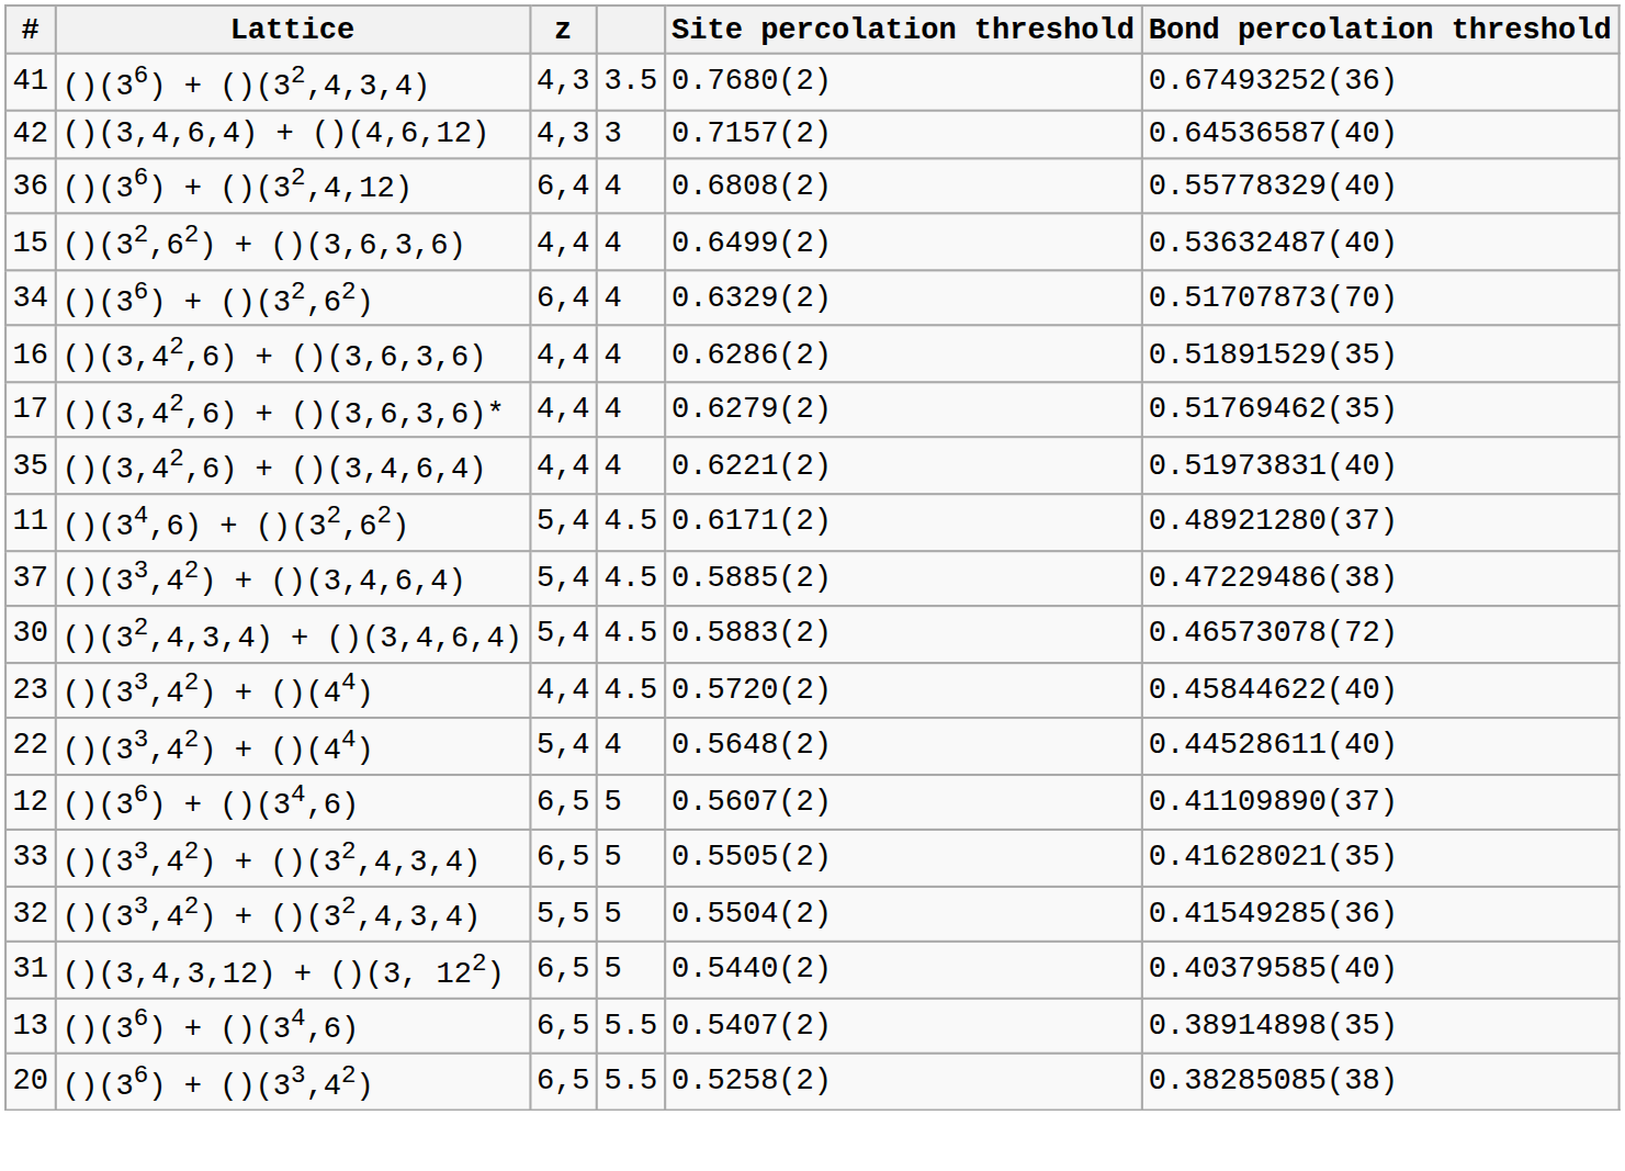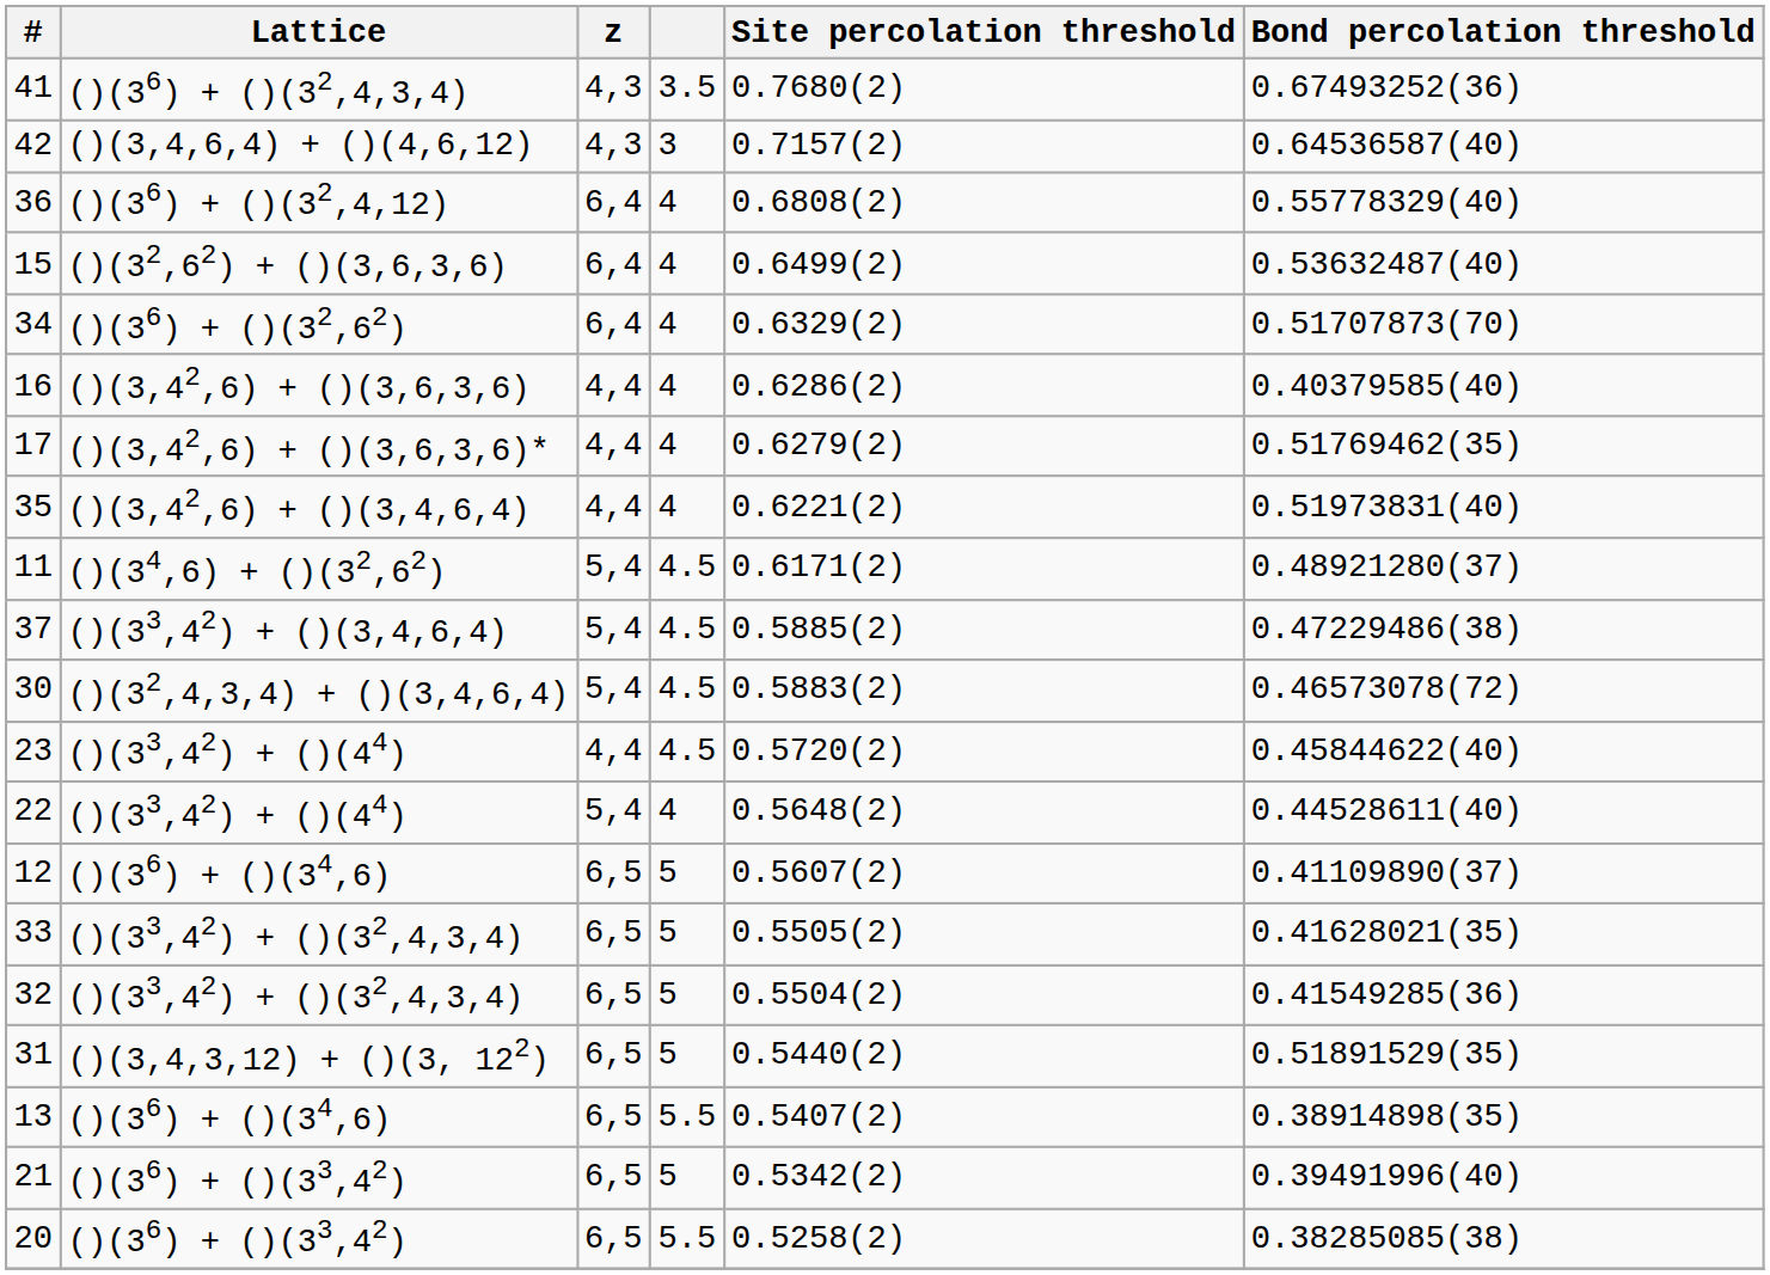15 | z: 4,4 -> 6,4
16 | Bond percolation threshold: 0.51891529(35) -> 0.40379585(40)
32 | z: 5,5 -> 6,5
31 | Bond percolation threshold: 0.40379585(40) -> 0.51891529(35)
+ row: 21 | ()(36) + ()(33,42) | 6,5 | 5 | 0.5342(2) | 0.39491996(40)
